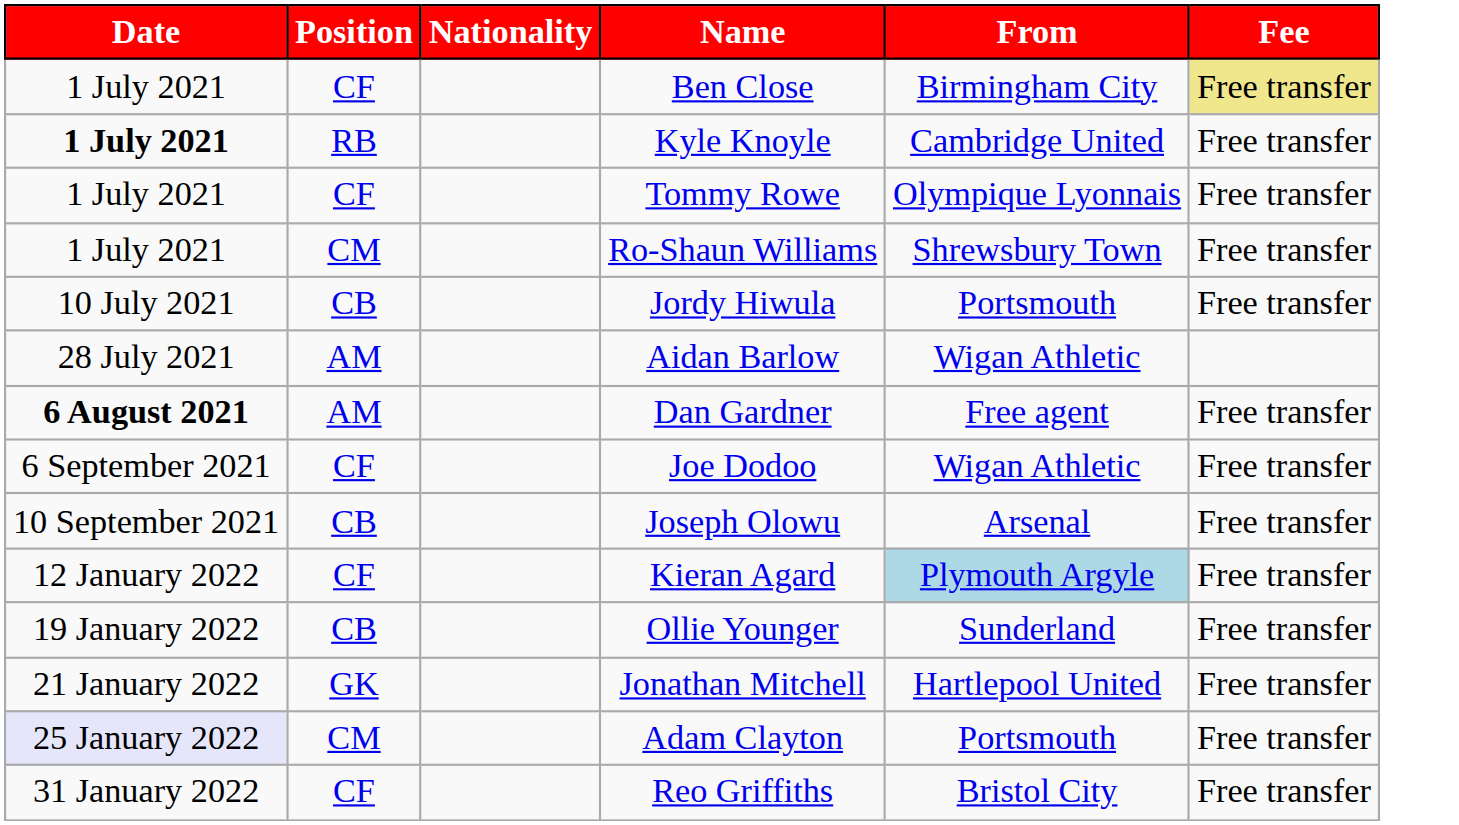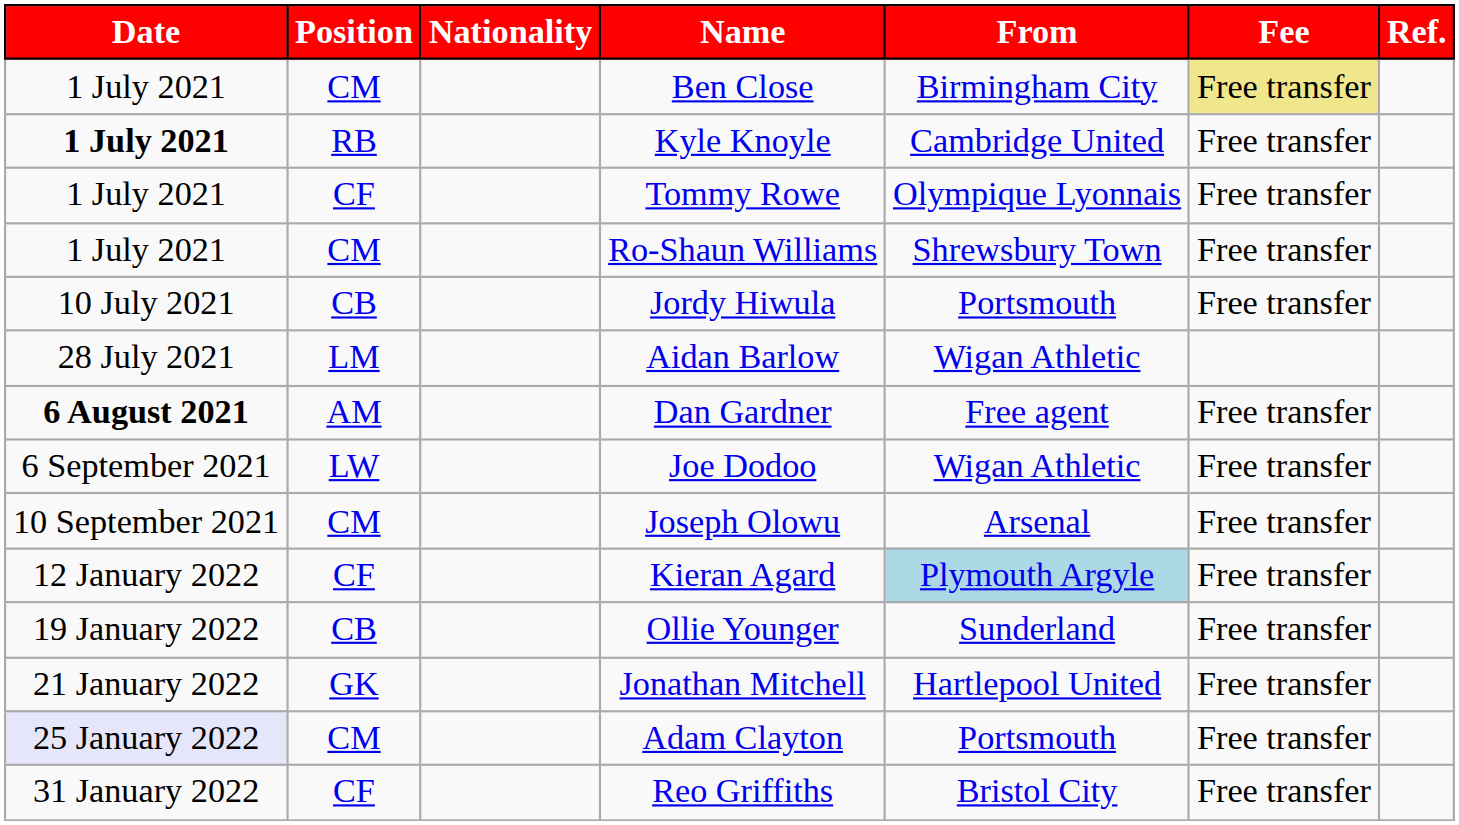+ column: Ref.
Ben Close | Position: CF -> CM
Aidan Barlow | Position: AM -> LM
Joe Dodoo | Position: CF -> LW
Joseph Olowu | Position: CB -> CM
